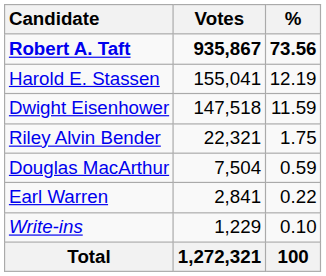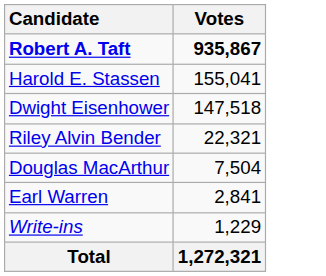- column: % | 73.56 | 12.19 | 11.59 | 1.75 | 0.59 | 0.22 | 0.10 | 100
